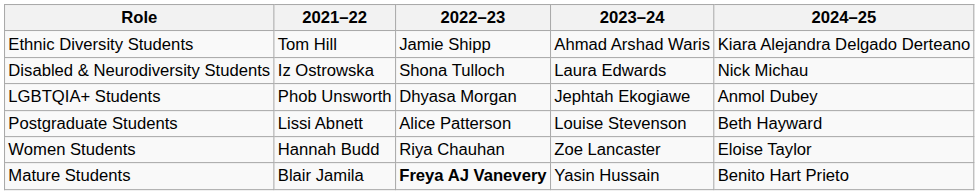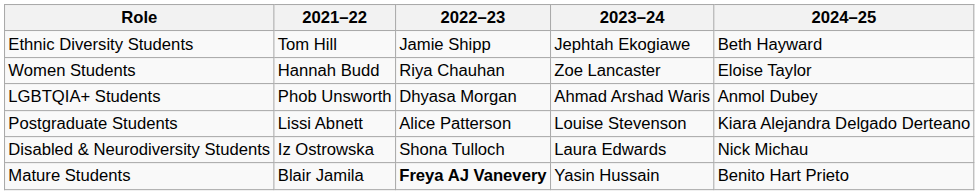Ethnic Diversity Students | 2023–24: Ahmad Arshad Waris -> Jephtah Ekogiawe
Ethnic Diversity Students | 2024–25: Kiara Alejandra Delgado Derteano -> Beth Hayward
rows swapped: Disabled & Neurodiversity Students <-> Women Students
LGBTQIA+ Students | 2023–24: Jephtah Ekogiawe -> Ahmad Arshad Waris
Postgraduate Students | 2024–25: Beth Hayward -> Kiara Alejandra Delgado Derteano
